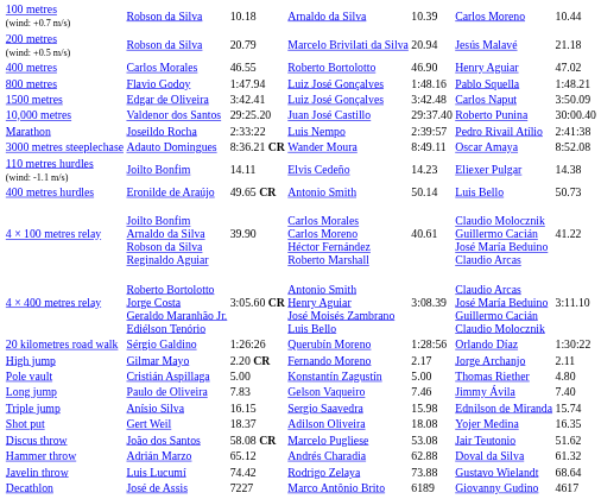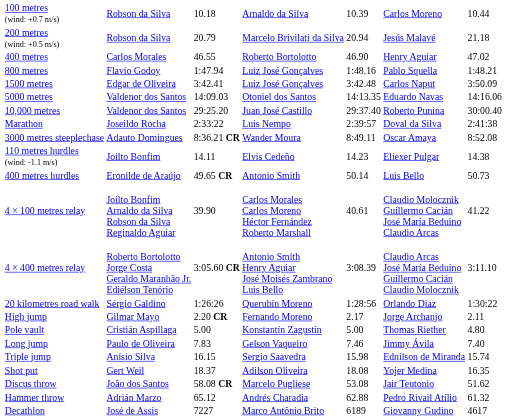+ row: 5000 metres | Valdenor dos Santos | 14:09.03 | Otoniel dos Santos | 14:13.35 | Eduardo Navas | 14:16.06
Marathon | column 6: Pedro Rivail Atílio -> Doval da Silva
Hammer throw | column 6: Doval da Silva -> Pedro Rivail Atílio
- row: Javelin throw | Luis Lucumí | 74.42 | Rodrigo Zelaya | 73.88 | Gustavo Wielandt | 68.64
